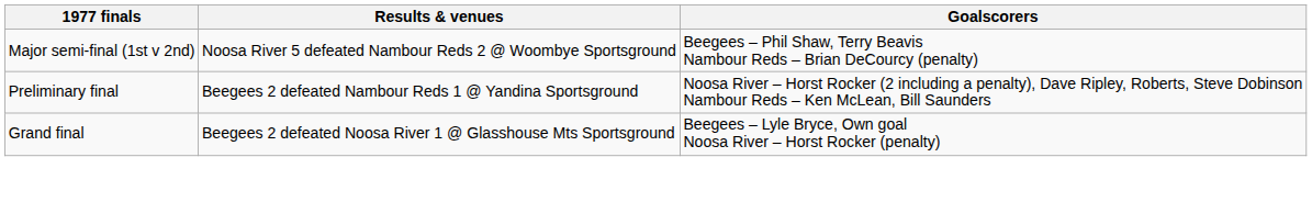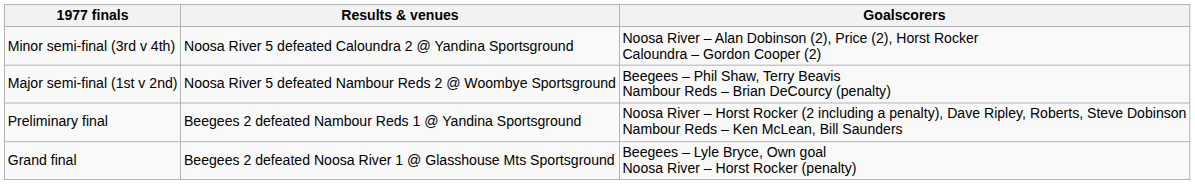+ row: Minor semi-final (3rd v 4th) | Noosa River 5 defeated Caloundra 2 @ Yandina Sportsground | Noosa River – Alan Dobinson (2), Price (2), Horst Rocker Caloundra – Gordon Cooper (2)
